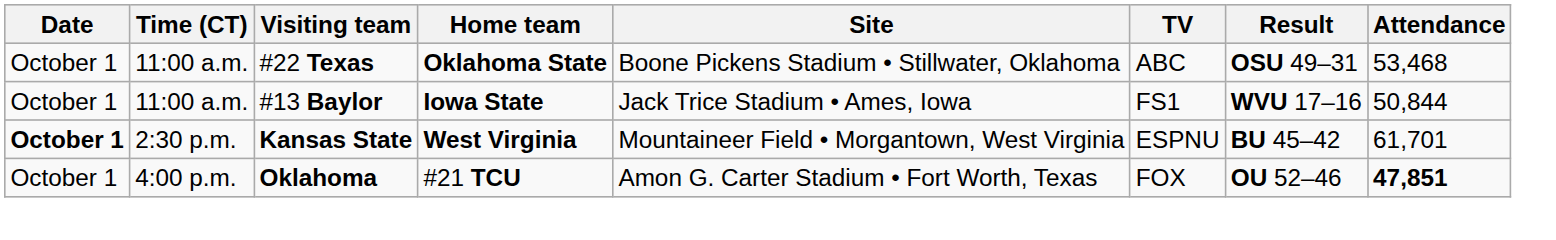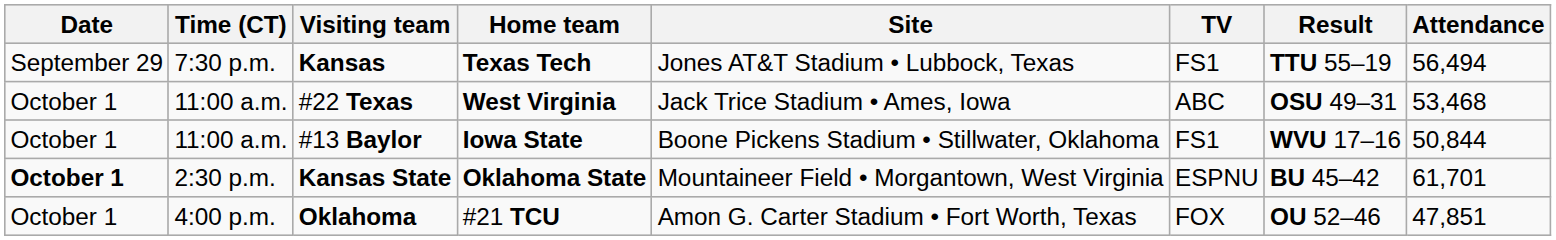+ row: September 29 | 7:30 p.m. | Kansas | Texas Tech | Jones AT&T Stadium • Lubbock, Texas | FS1 | TTU 55–19 | 56,494
#22 Texas | Home team: Oklahoma State -> West Virginia
#22 Texas | Site: Boone Pickens Stadium • Stillwater, Oklahoma -> Jack Trice Stadium • Ames, Iowa
#13 Baylor | Site: Jack Trice Stadium • Ames, Iowa -> Boone Pickens Stadium • Stillwater, Oklahoma
Kansas State | Home team: West Virginia -> Oklahoma State
Oklahoma | Attendance: bold -> normal
